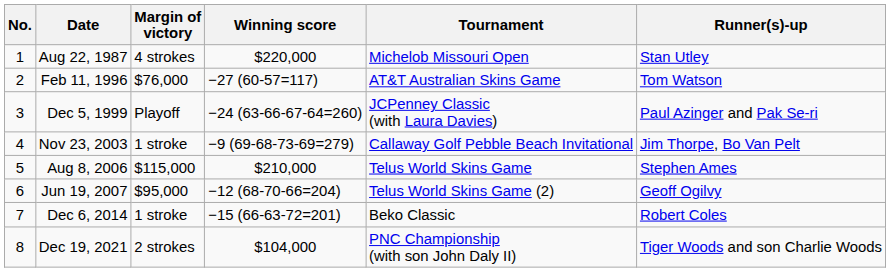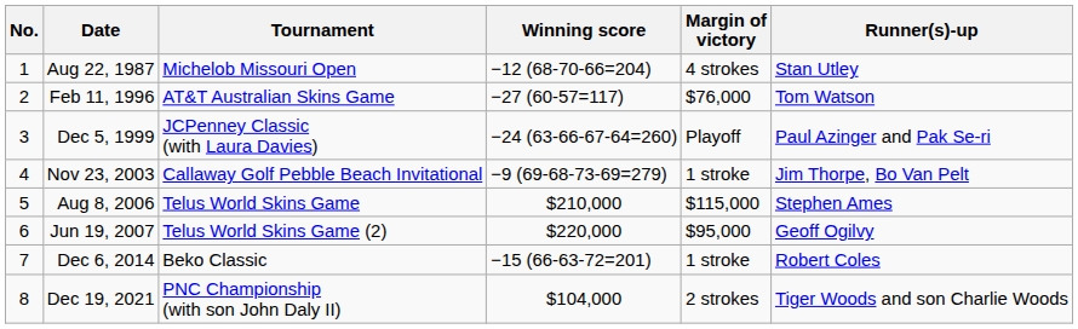columns swapped: Tournament <-> Margin of victory
Aug 22, 1987 | Winning score: $220,000 -> −12 (68-70-66=204)
Jun 19, 2007 | Winning score: −12 (68-70-66=204) -> $220,000
